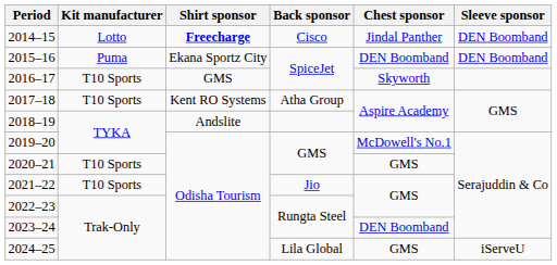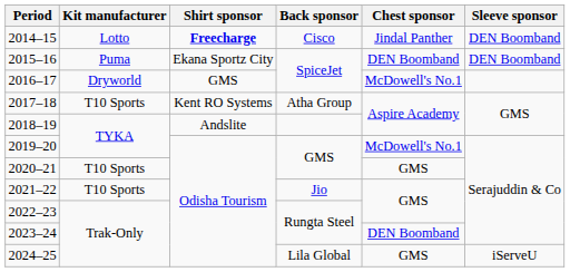2016–17 | Kit manufacturer: T10 Sports -> Dryworld
2016–17 | Chest sponsor: Skyworth -> McDowell's No.1
